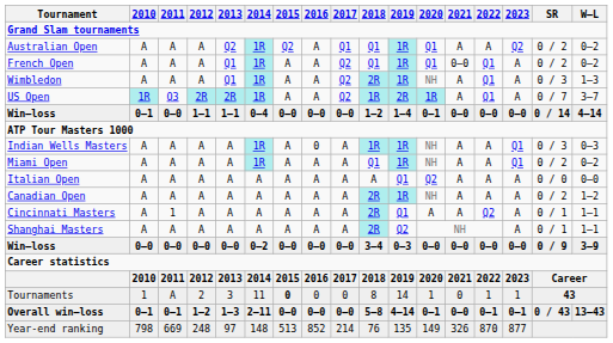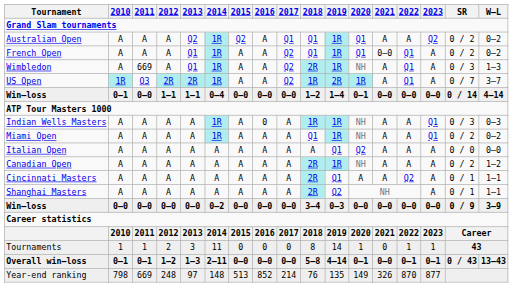Wimbledon | 2011: A -> 669
Cincinnati Masters | 2011: 1 -> A
Tournaments | 2011: A -> 1
Tournaments | 2015: bold -> normal
